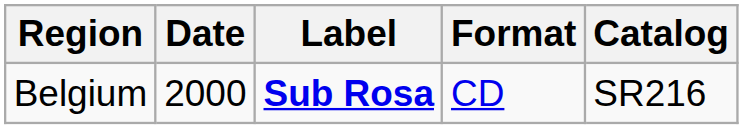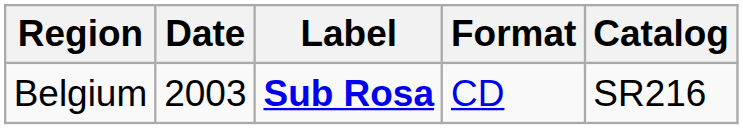Belgium | Date: 2000 -> 2003
